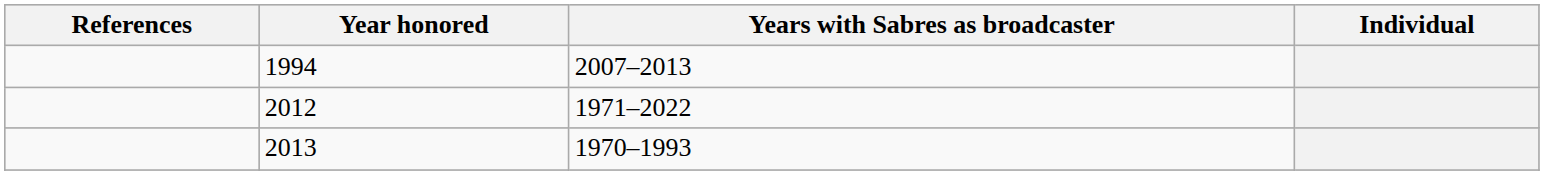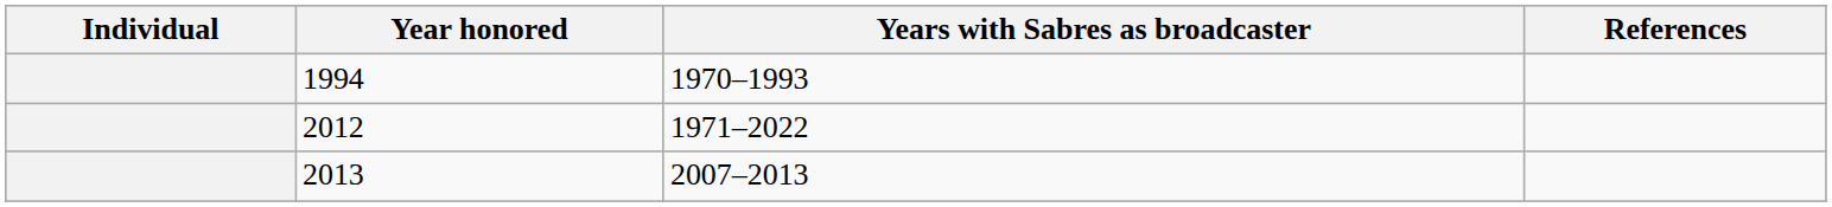columns swapped: Individual <-> References
1994 | Years with Sabres as broadcaster: 2007–2013 -> 1970–1993
2013 | Years with Sabres as broadcaster: 1970–1993 -> 2007–2013
